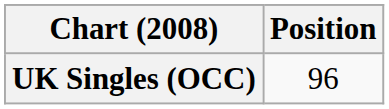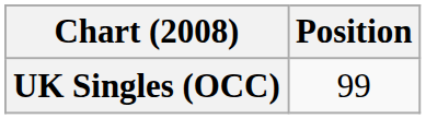UK Singles (OCC) | Position: 96 -> 99
